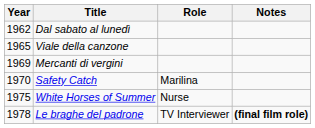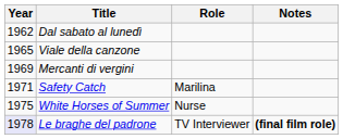Safety Catch | Year: 1970 -> 1971
Le braghe del padrone | Year: no background -> lavender background
